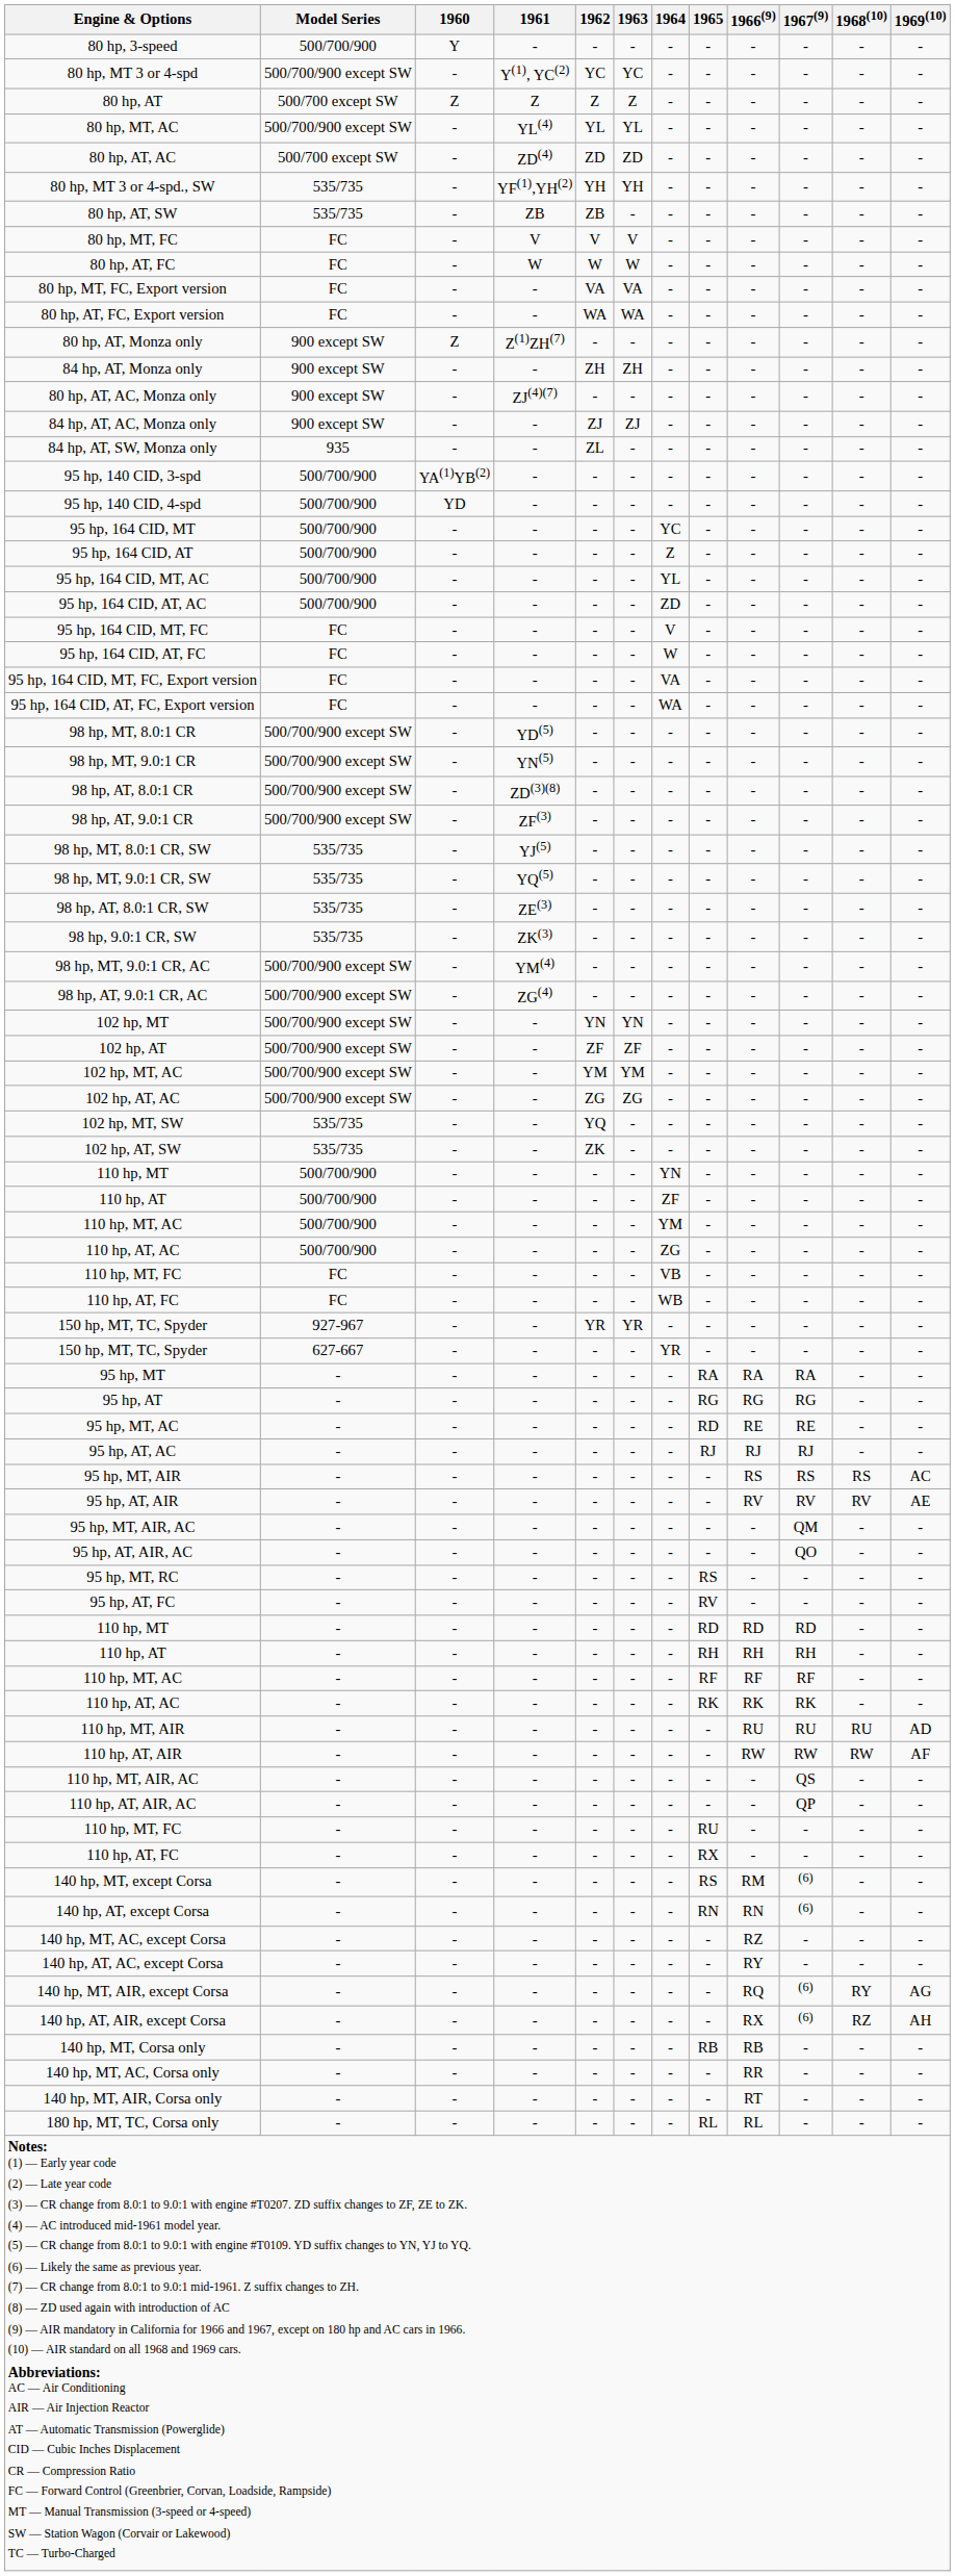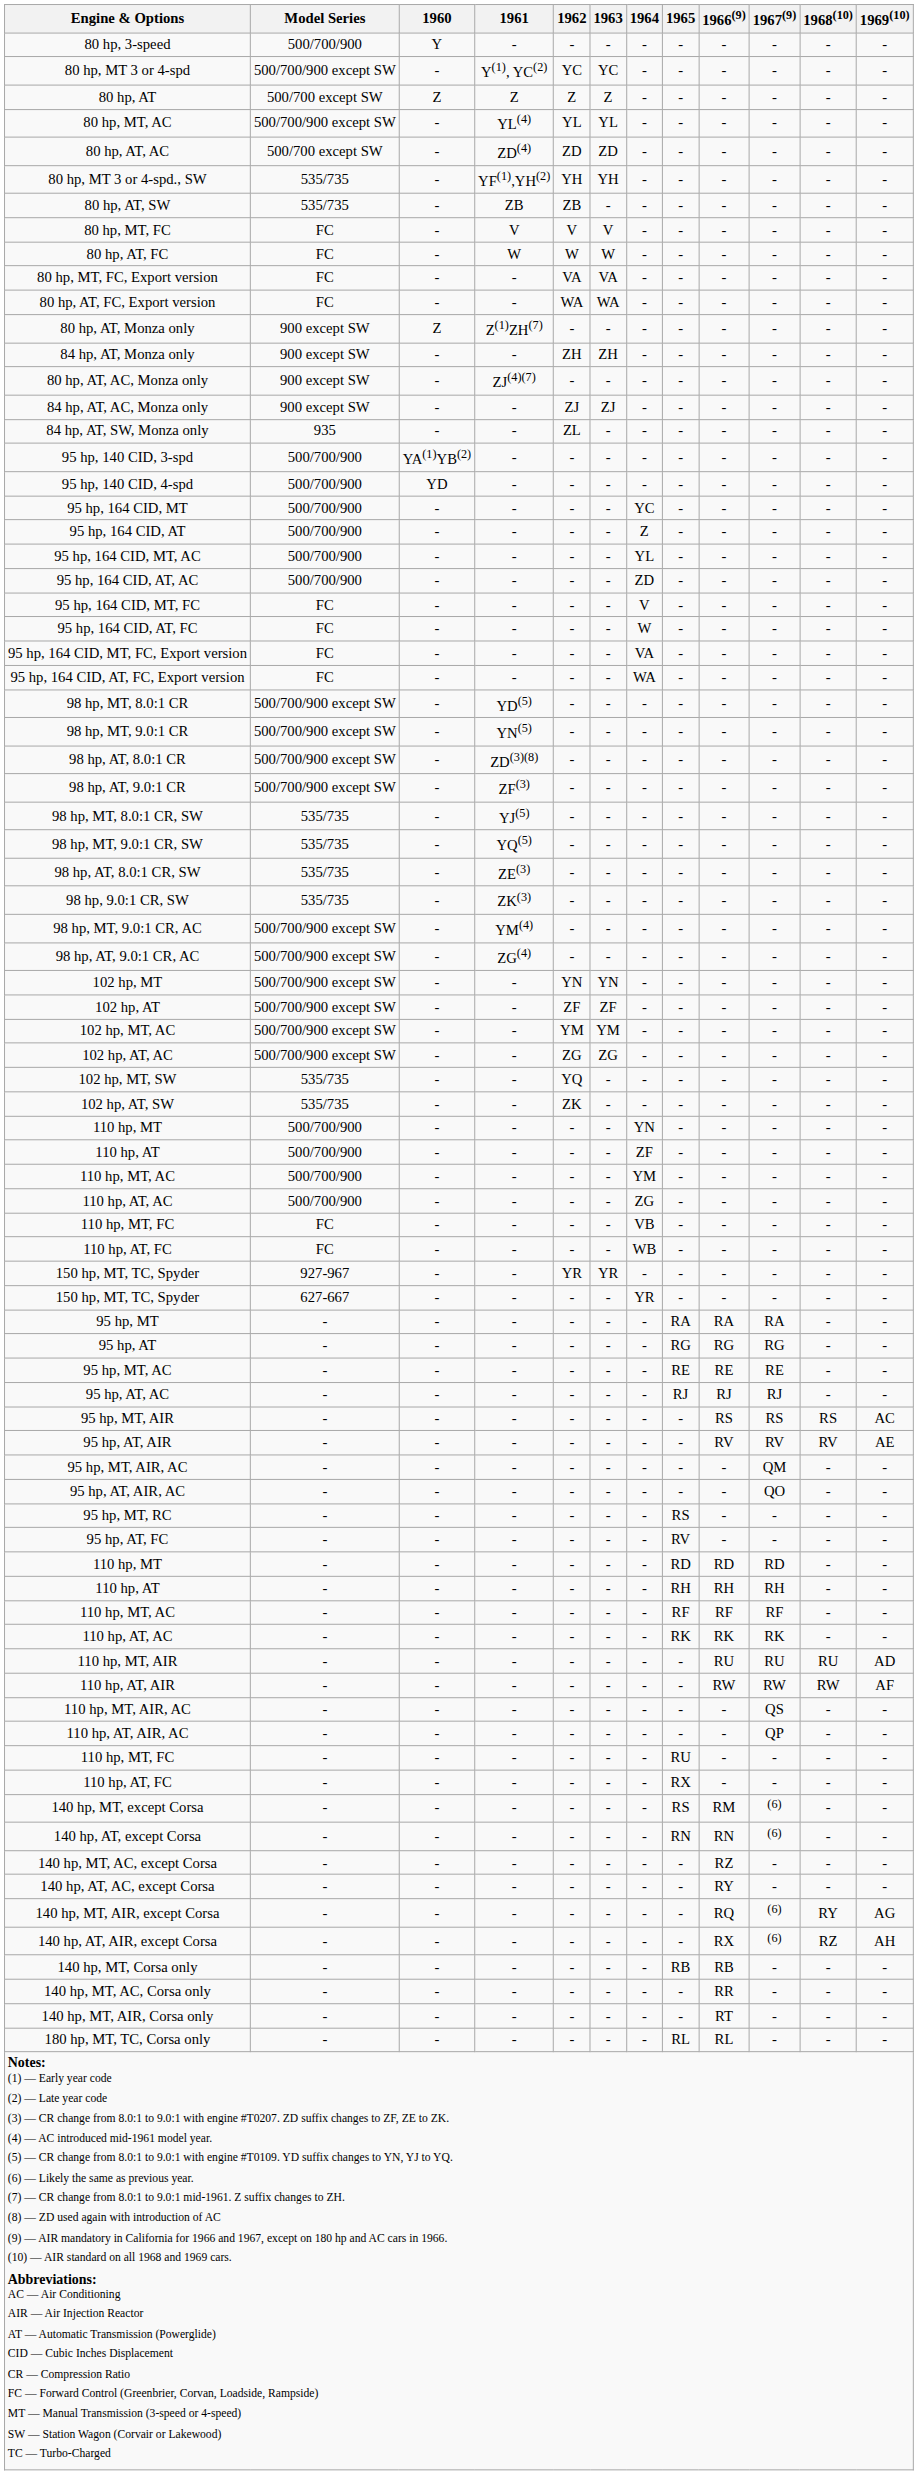95 hp, MT, AC | 1965: RD -> RE
